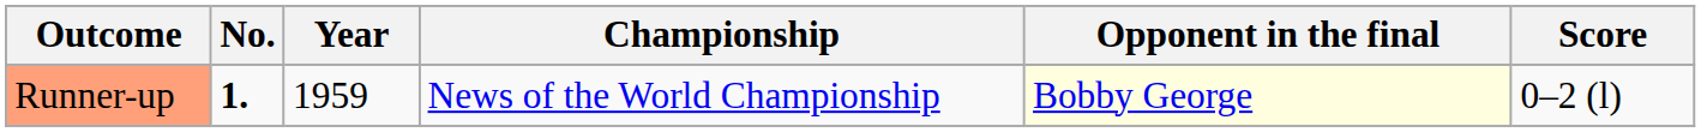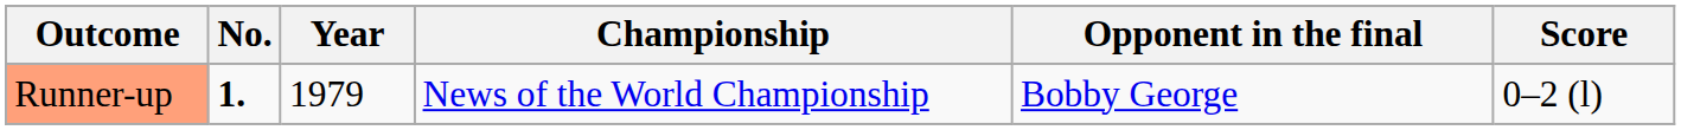Runner-up | Year: 1959 -> 1979
Runner-up | Opponent in the final: lightyellow background -> no background
